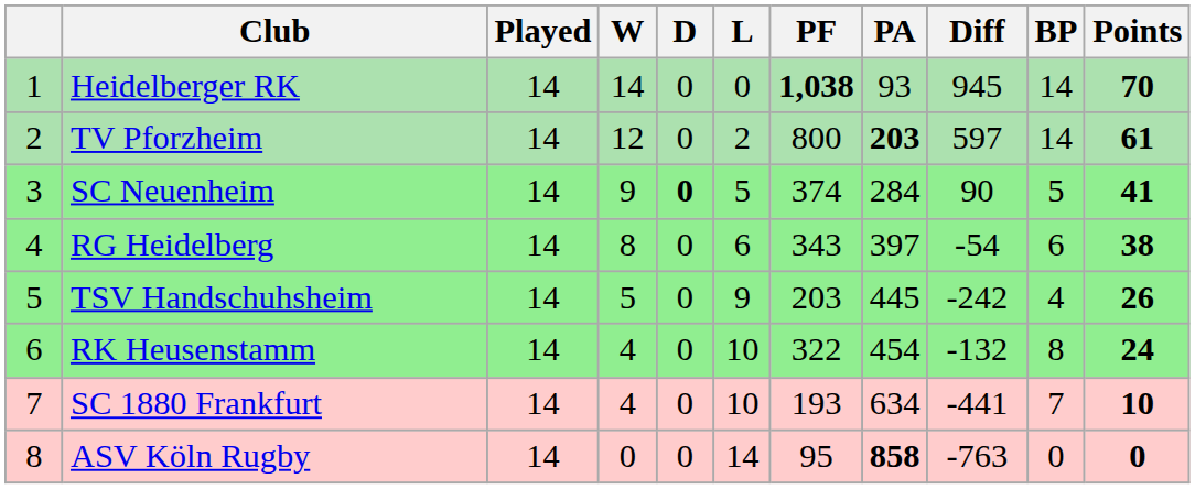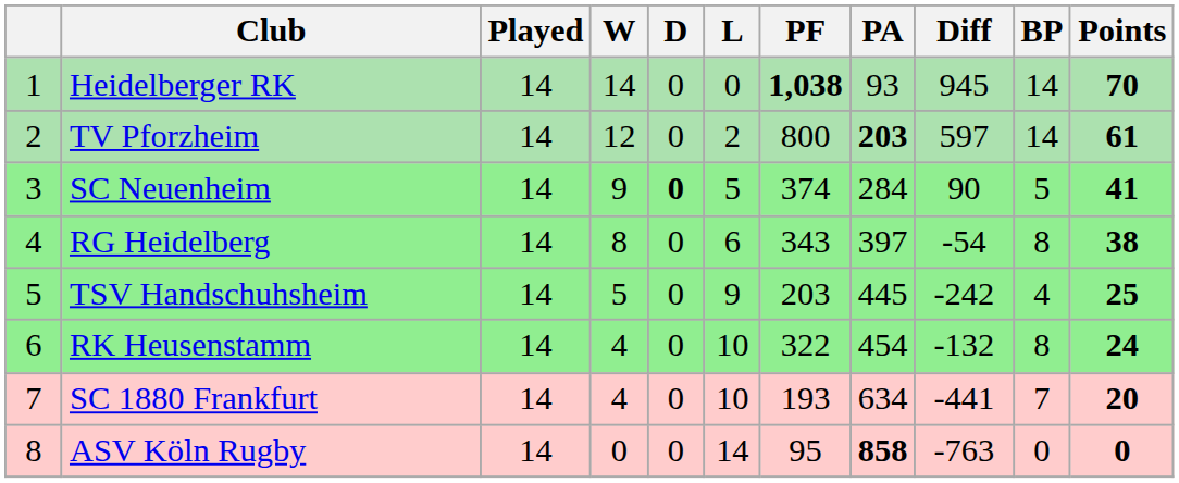RG Heidelberg | BP: 6 -> 8
TSV Handschuhsheim | Points: 26 -> 25
SC 1880 Frankfurt | Points: 10 -> 20
